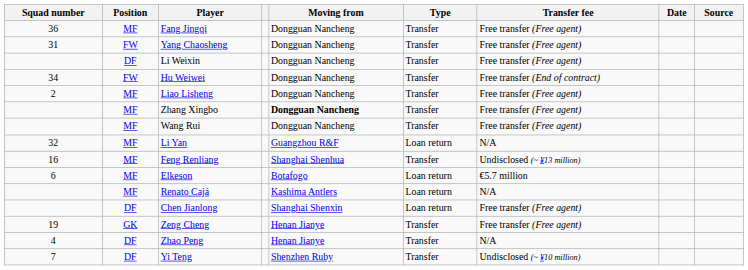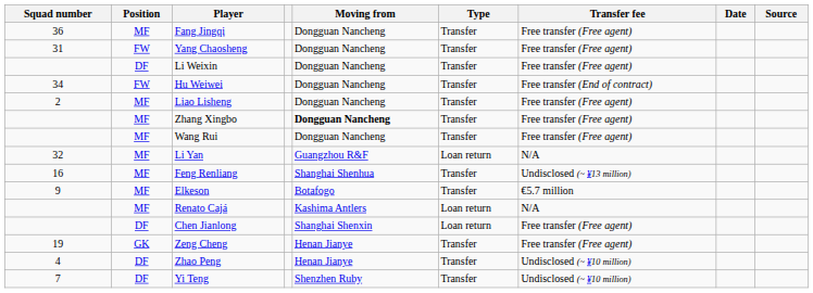Elkeson | Squad number: 6 -> 9
Elkeson | Type: Loan return -> Transfer
Zhao Peng | Transfer fee: N/A -> Undisclosed (~ ¥10 million)
